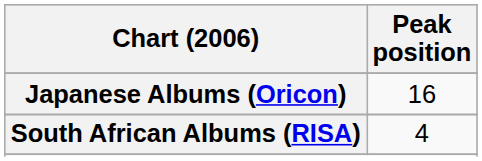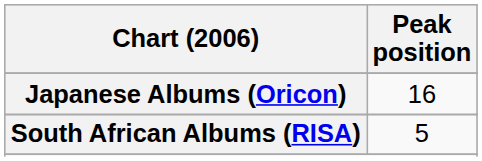South African Albums (RISA) | Peak position: 4 -> 5
